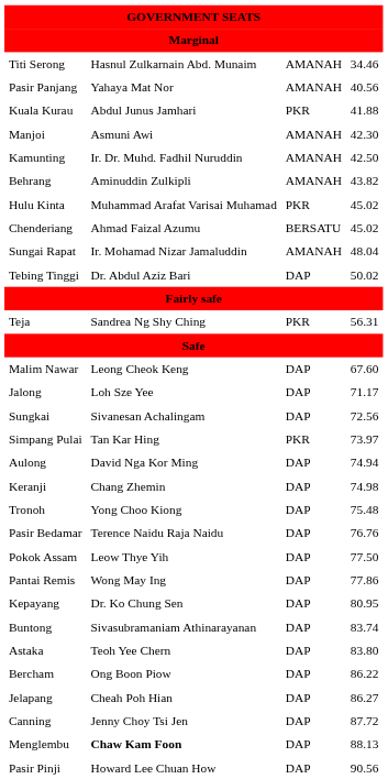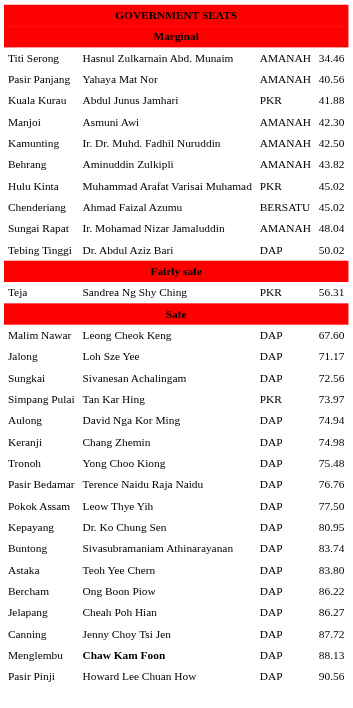- row: Pantai Remis | Wong May Ing | DAP | 77.86
